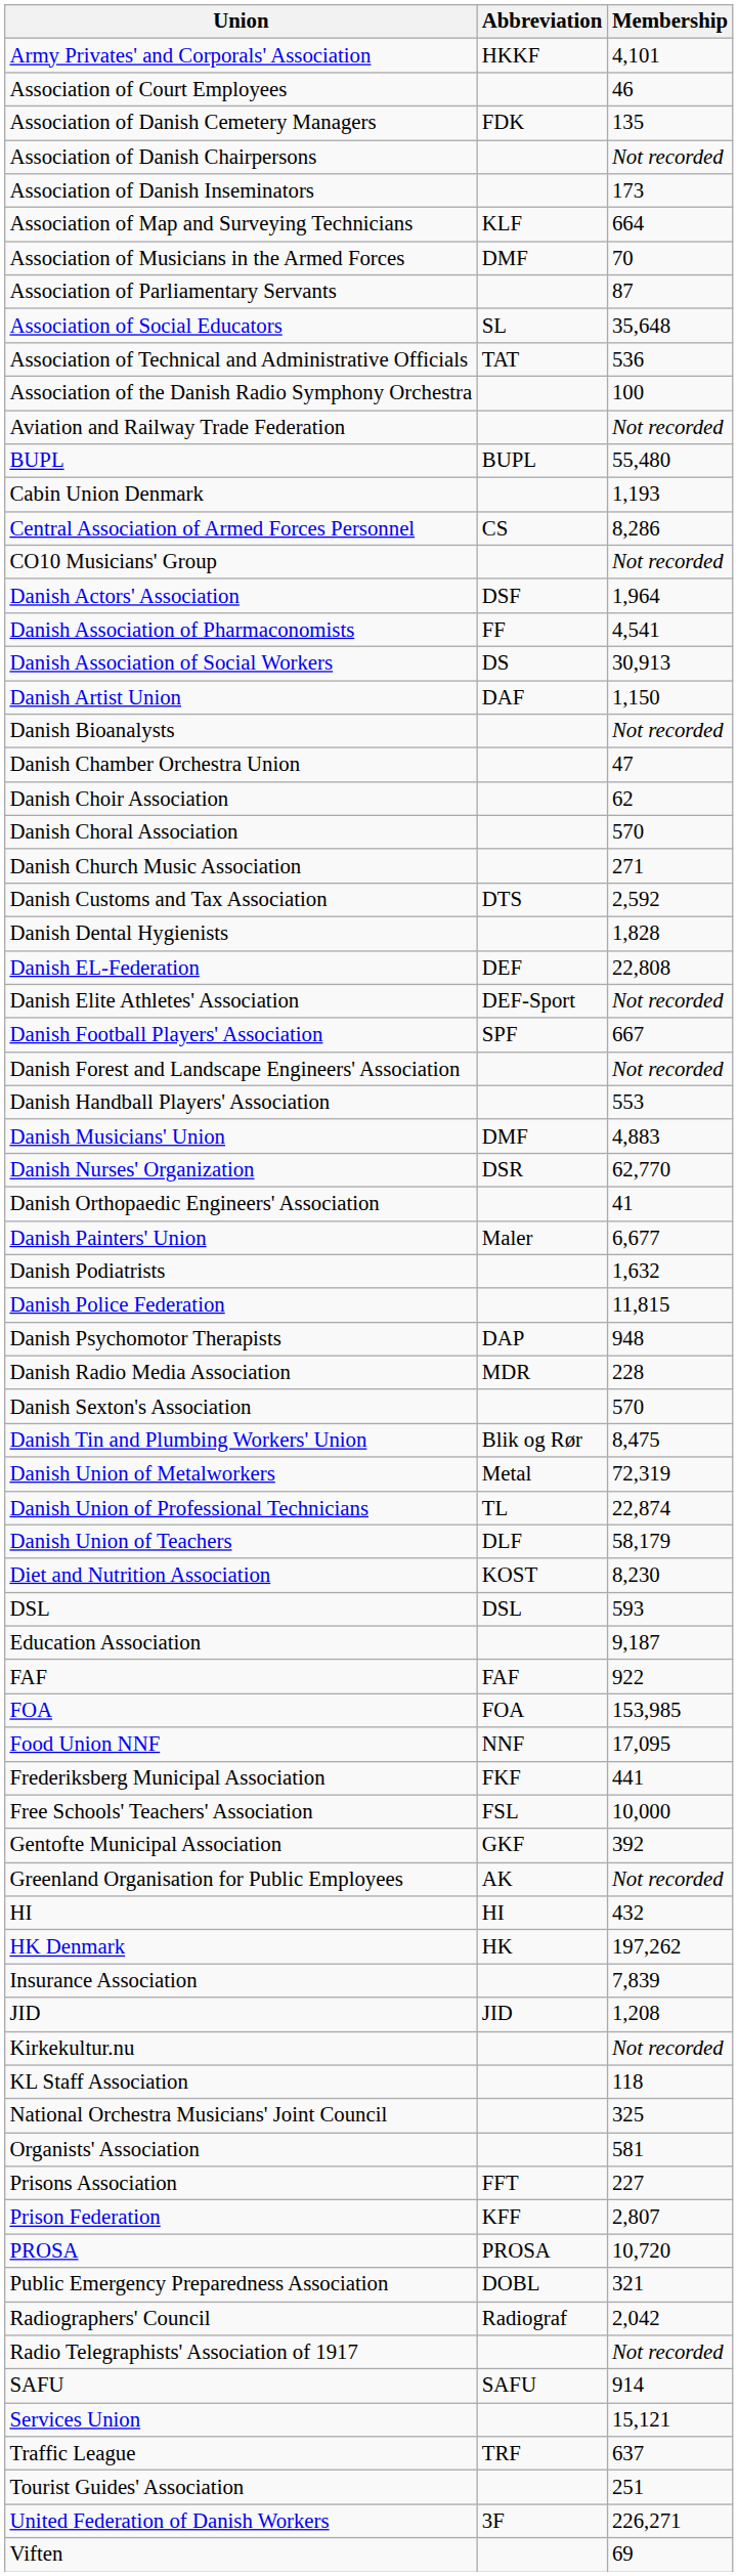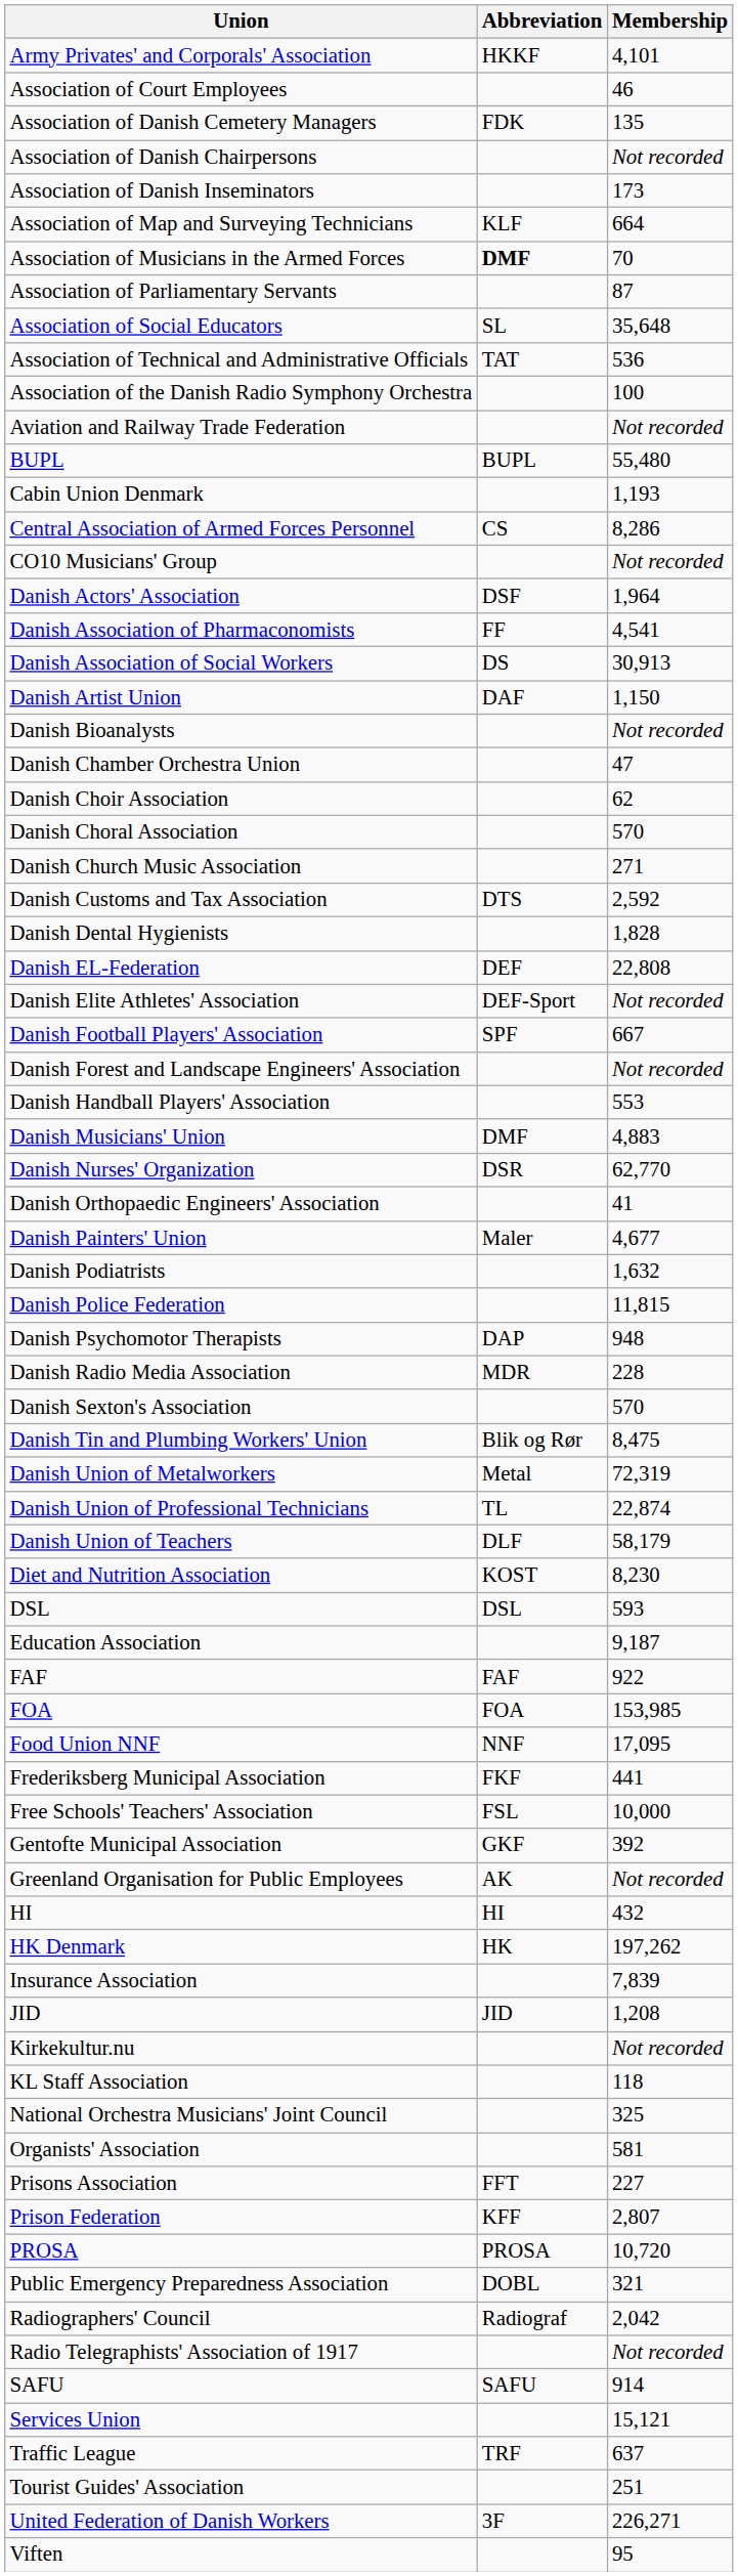Association of Musicians in the Armed Forces | Abbreviation: normal -> bold
Danish Painters' Union | Membership: 6,677 -> 4,677
Viften | Membership: 69 -> 95
